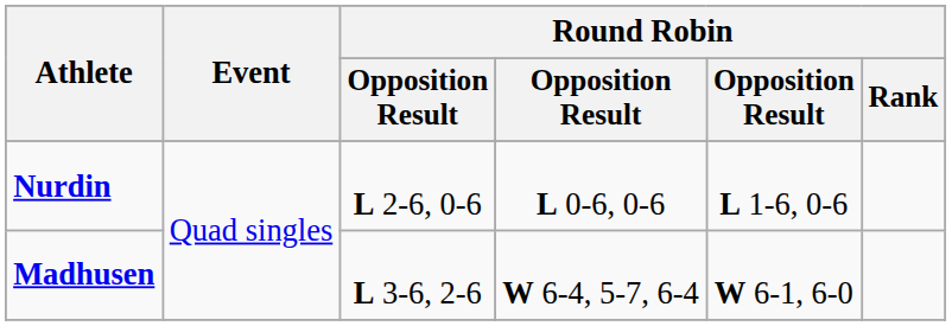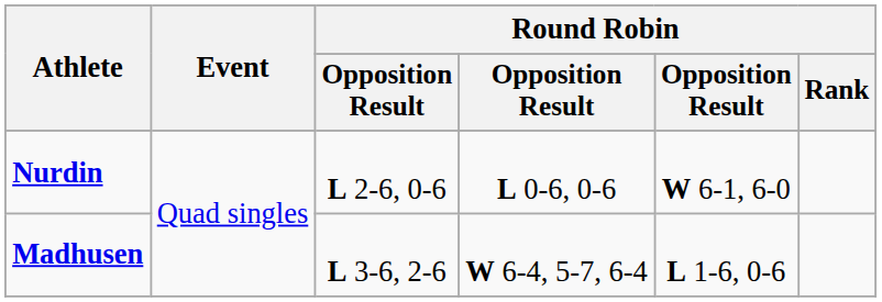Nurdin | column 5: L 1-6, 0-6 -> W 6-1, 6-0
Madhusen | column 5: W 6-1, 6-0 -> L 1-6, 0-6
